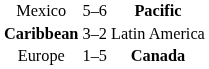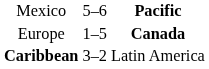rows swapped: Caribbean <-> Europe
